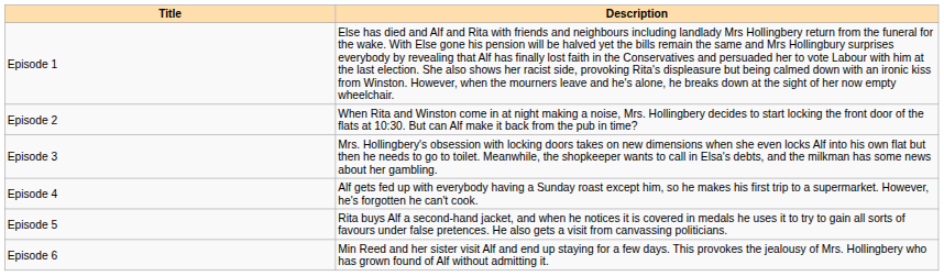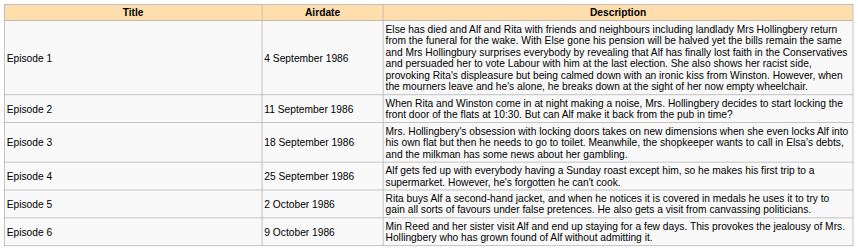+ column: Airdate | 4 September 1986 | 11 September 1986 | 18 September 1986 | 25 September 1986 | 2 October 1986 | 9 October 1986
